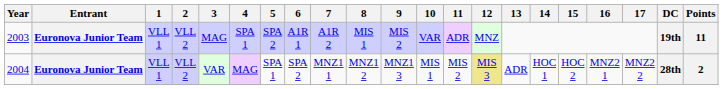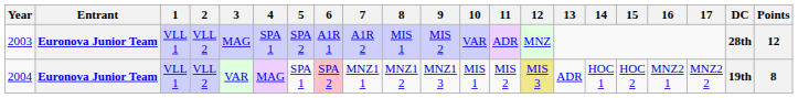2003 | DC: 19th -> 28th
2003 | Points: 11 -> 12
2004 | 6: no background -> pink background
2004 | DC: 28th -> 19th
2004 | Points: 2 -> 8
